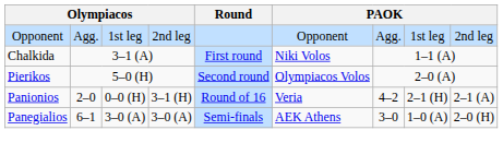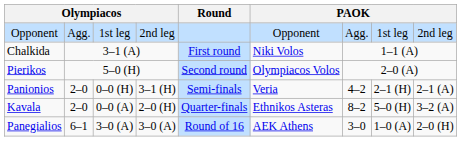Panionios | Round: Round of 16 -> Semi-finals
+ row: Kavala | 2–0 | 0–0 (A) | 2–0 (H) | Quarter-finals | Ethnikos Asteras | 8–2 | 5–0 (H) | 3–2 (A)
Panegialios | Round: Semi-finals -> Round of 16
